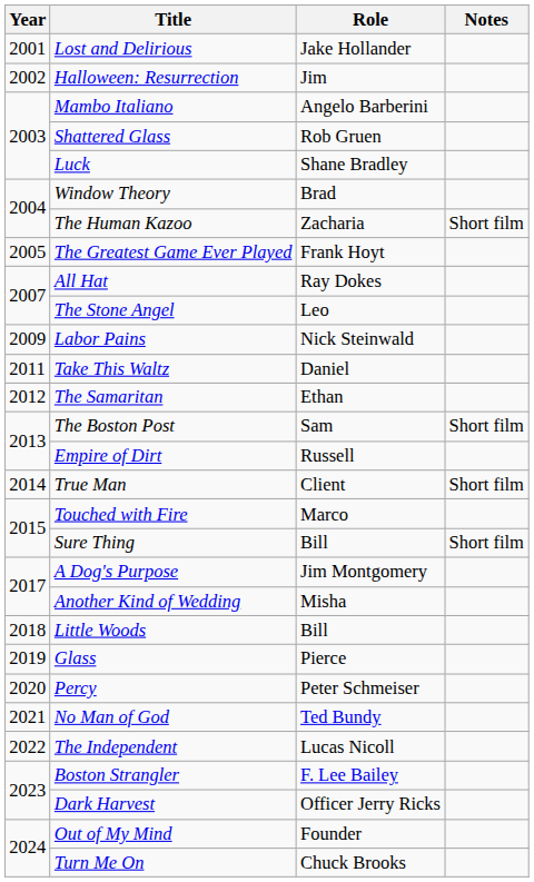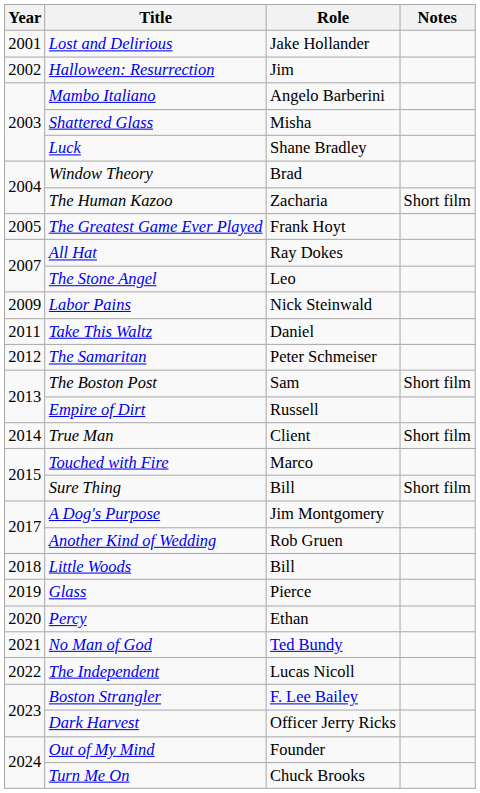Shattered Glass | Role: Rob Gruen -> Misha
The Samaritan | Role: Ethan -> Peter Schmeiser
Another Kind of Wedding | Role: Misha -> Rob Gruen
Percy | Role: Peter Schmeiser -> Ethan
